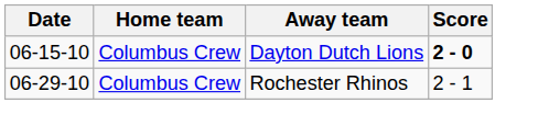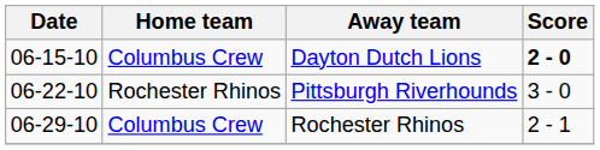+ row: 06-22-10 | Rochester Rhinos | Pittsburgh Riverhounds | 3 - 0
